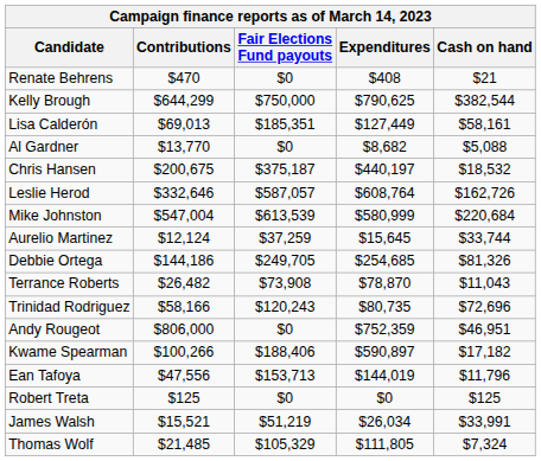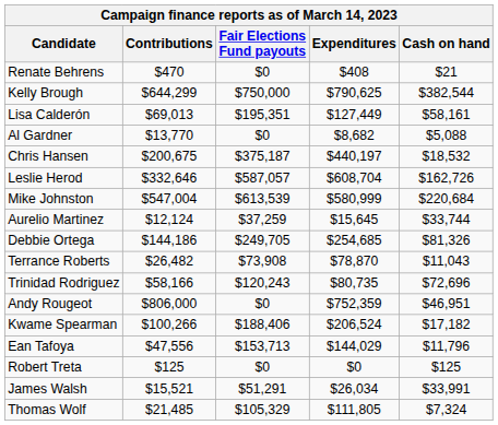Lisa Calderón | Fair Elections Fund payouts: $185,351 -> $195,351
Leslie Herod | Expenditures: $608,764 -> $608,704
Kwame Spearman | Expenditures: $590,897 -> $206,524
Ean Tafoya | Expenditures: $144,019 -> $144,029
James Walsh | Fair Elections Fund payouts: $51,219 -> $51,291
